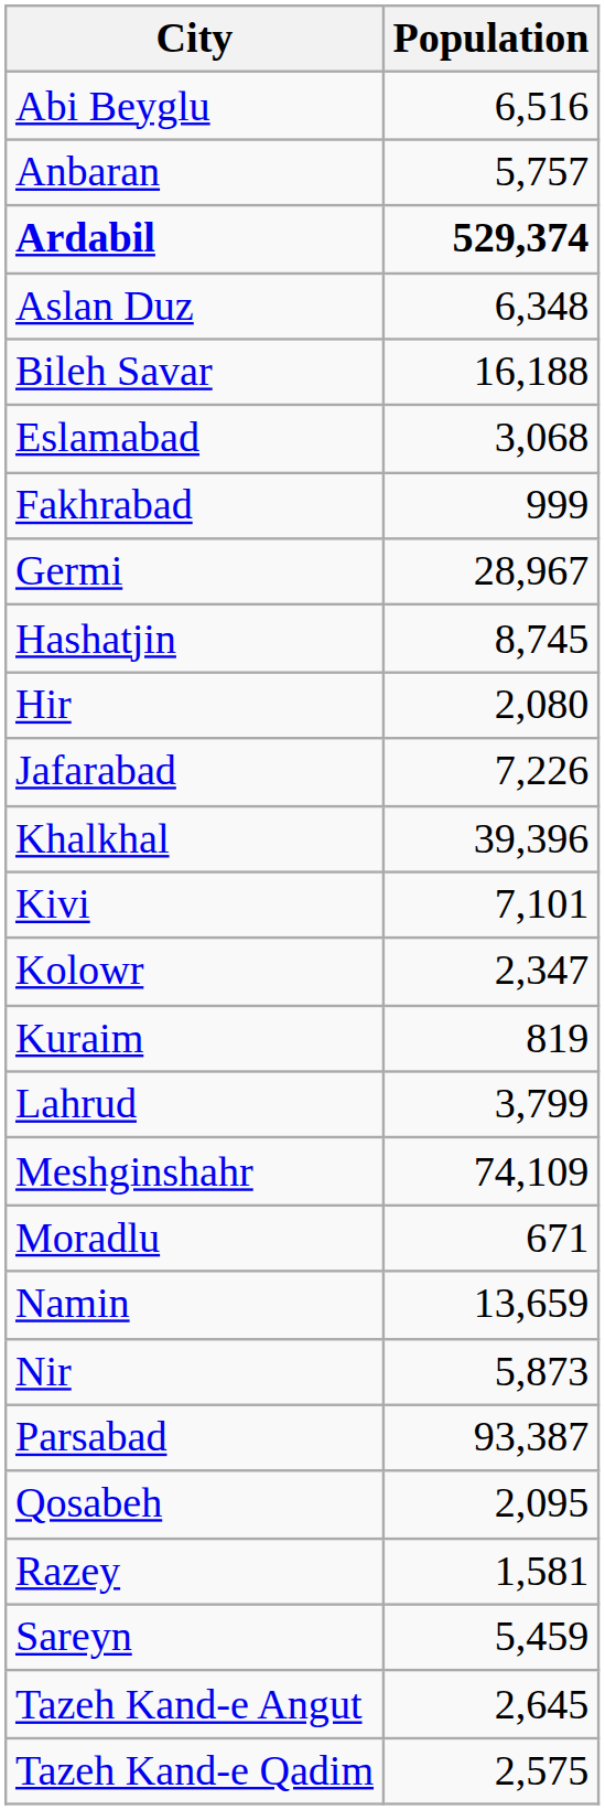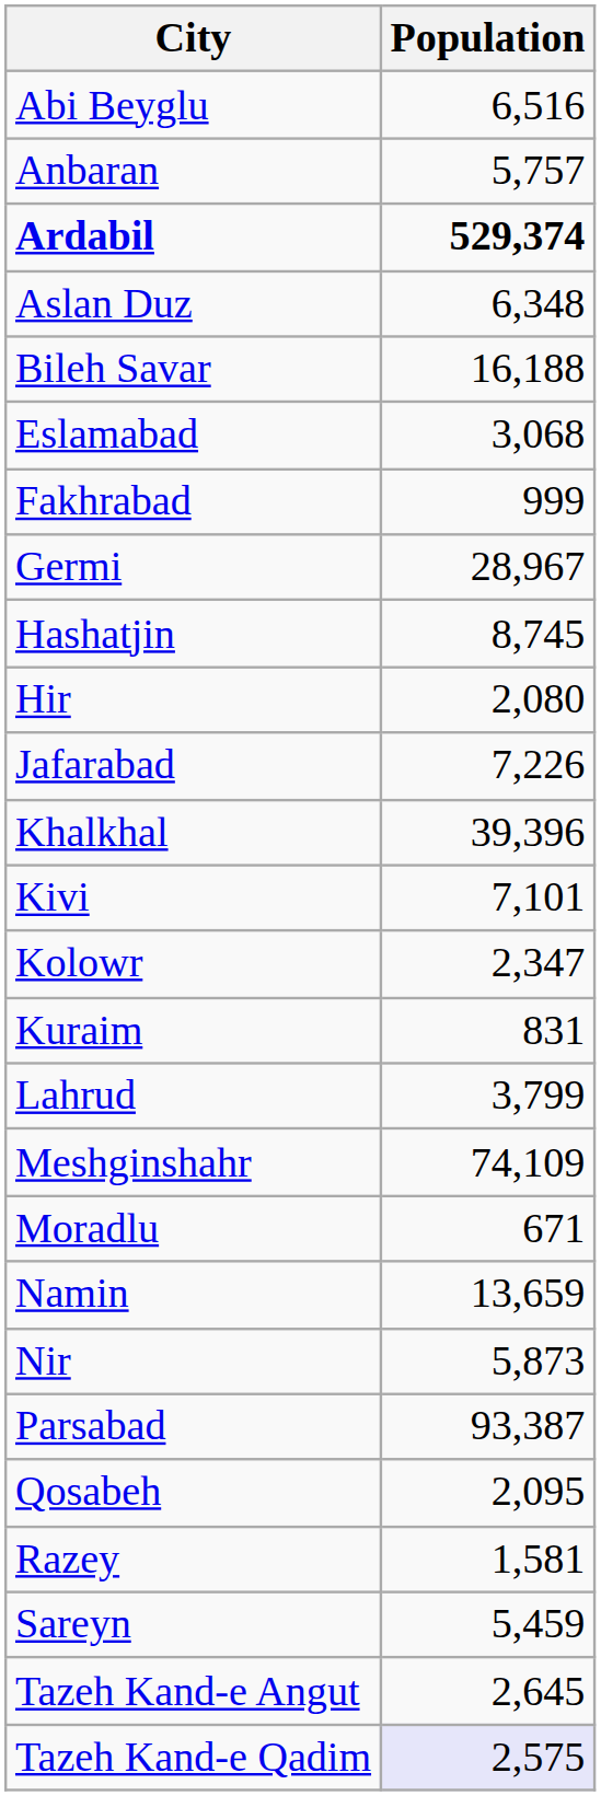Kuraim | Population: 819 -> 831
Tazeh Kand-e Qadim | Population: no background -> lavender background
